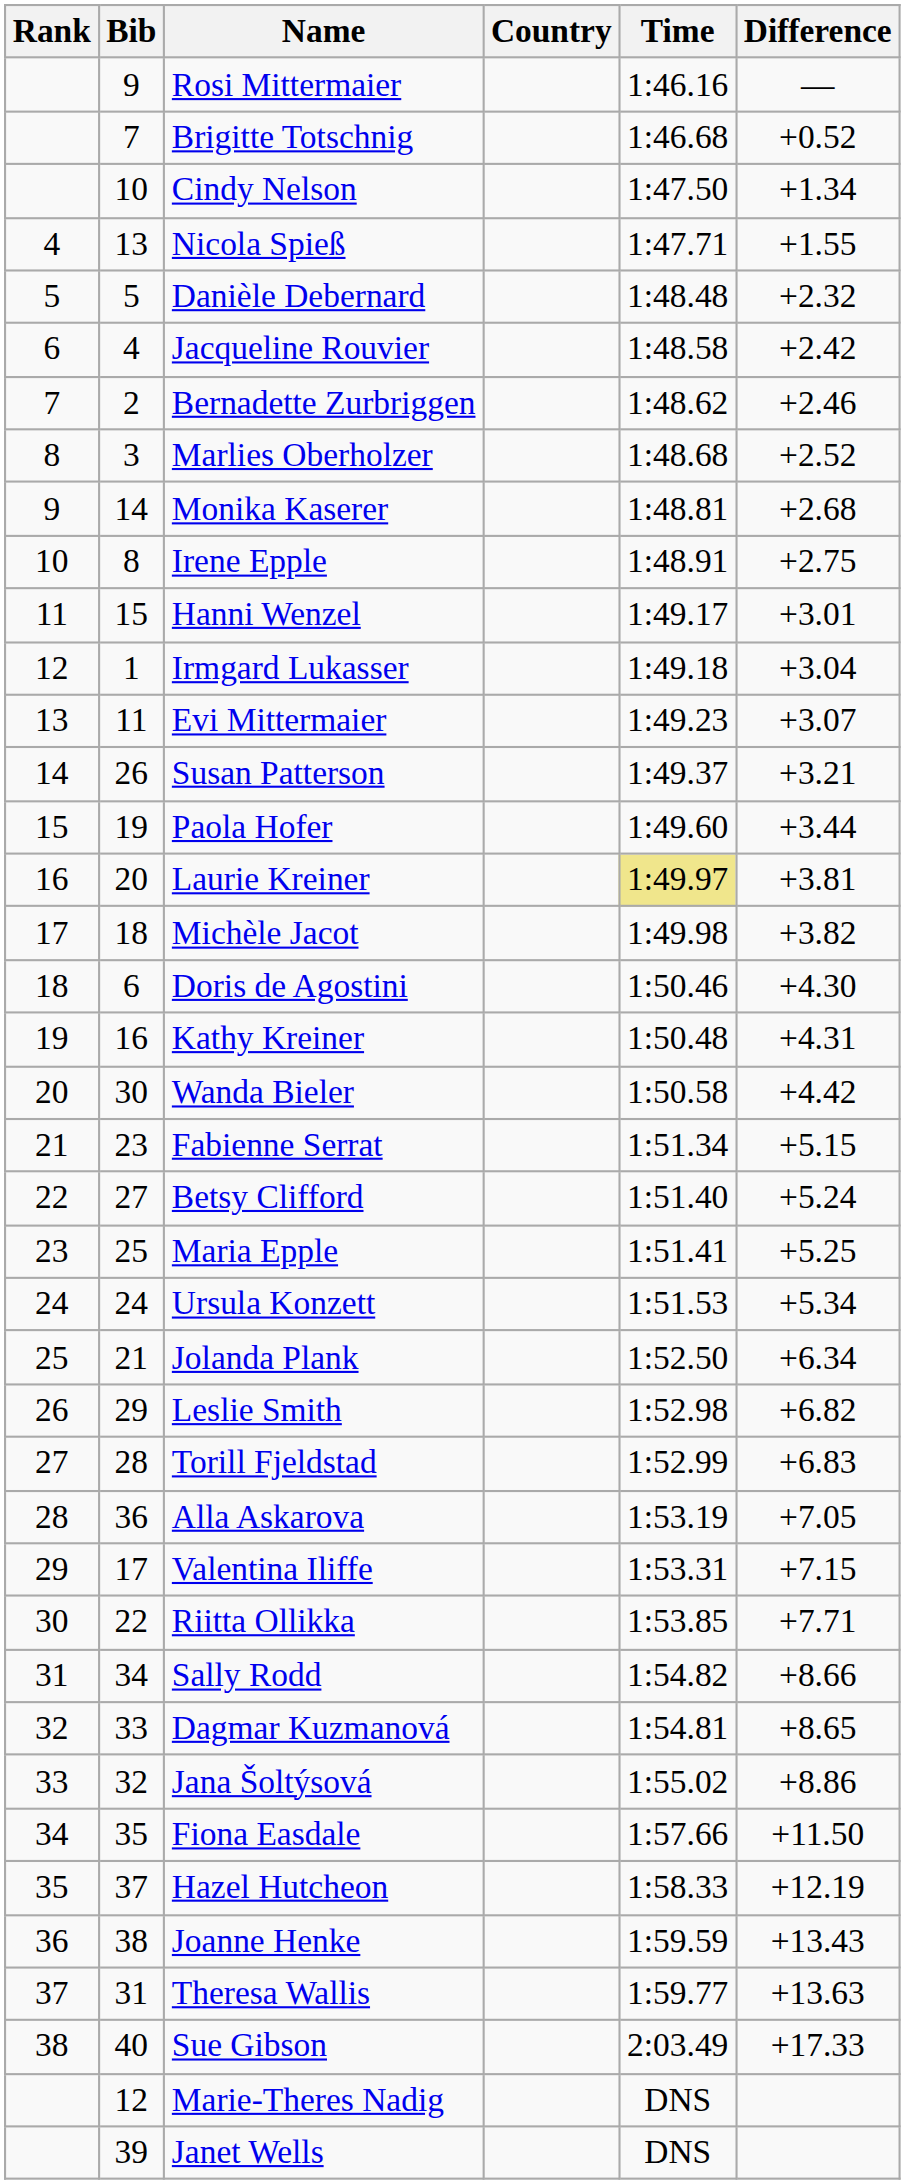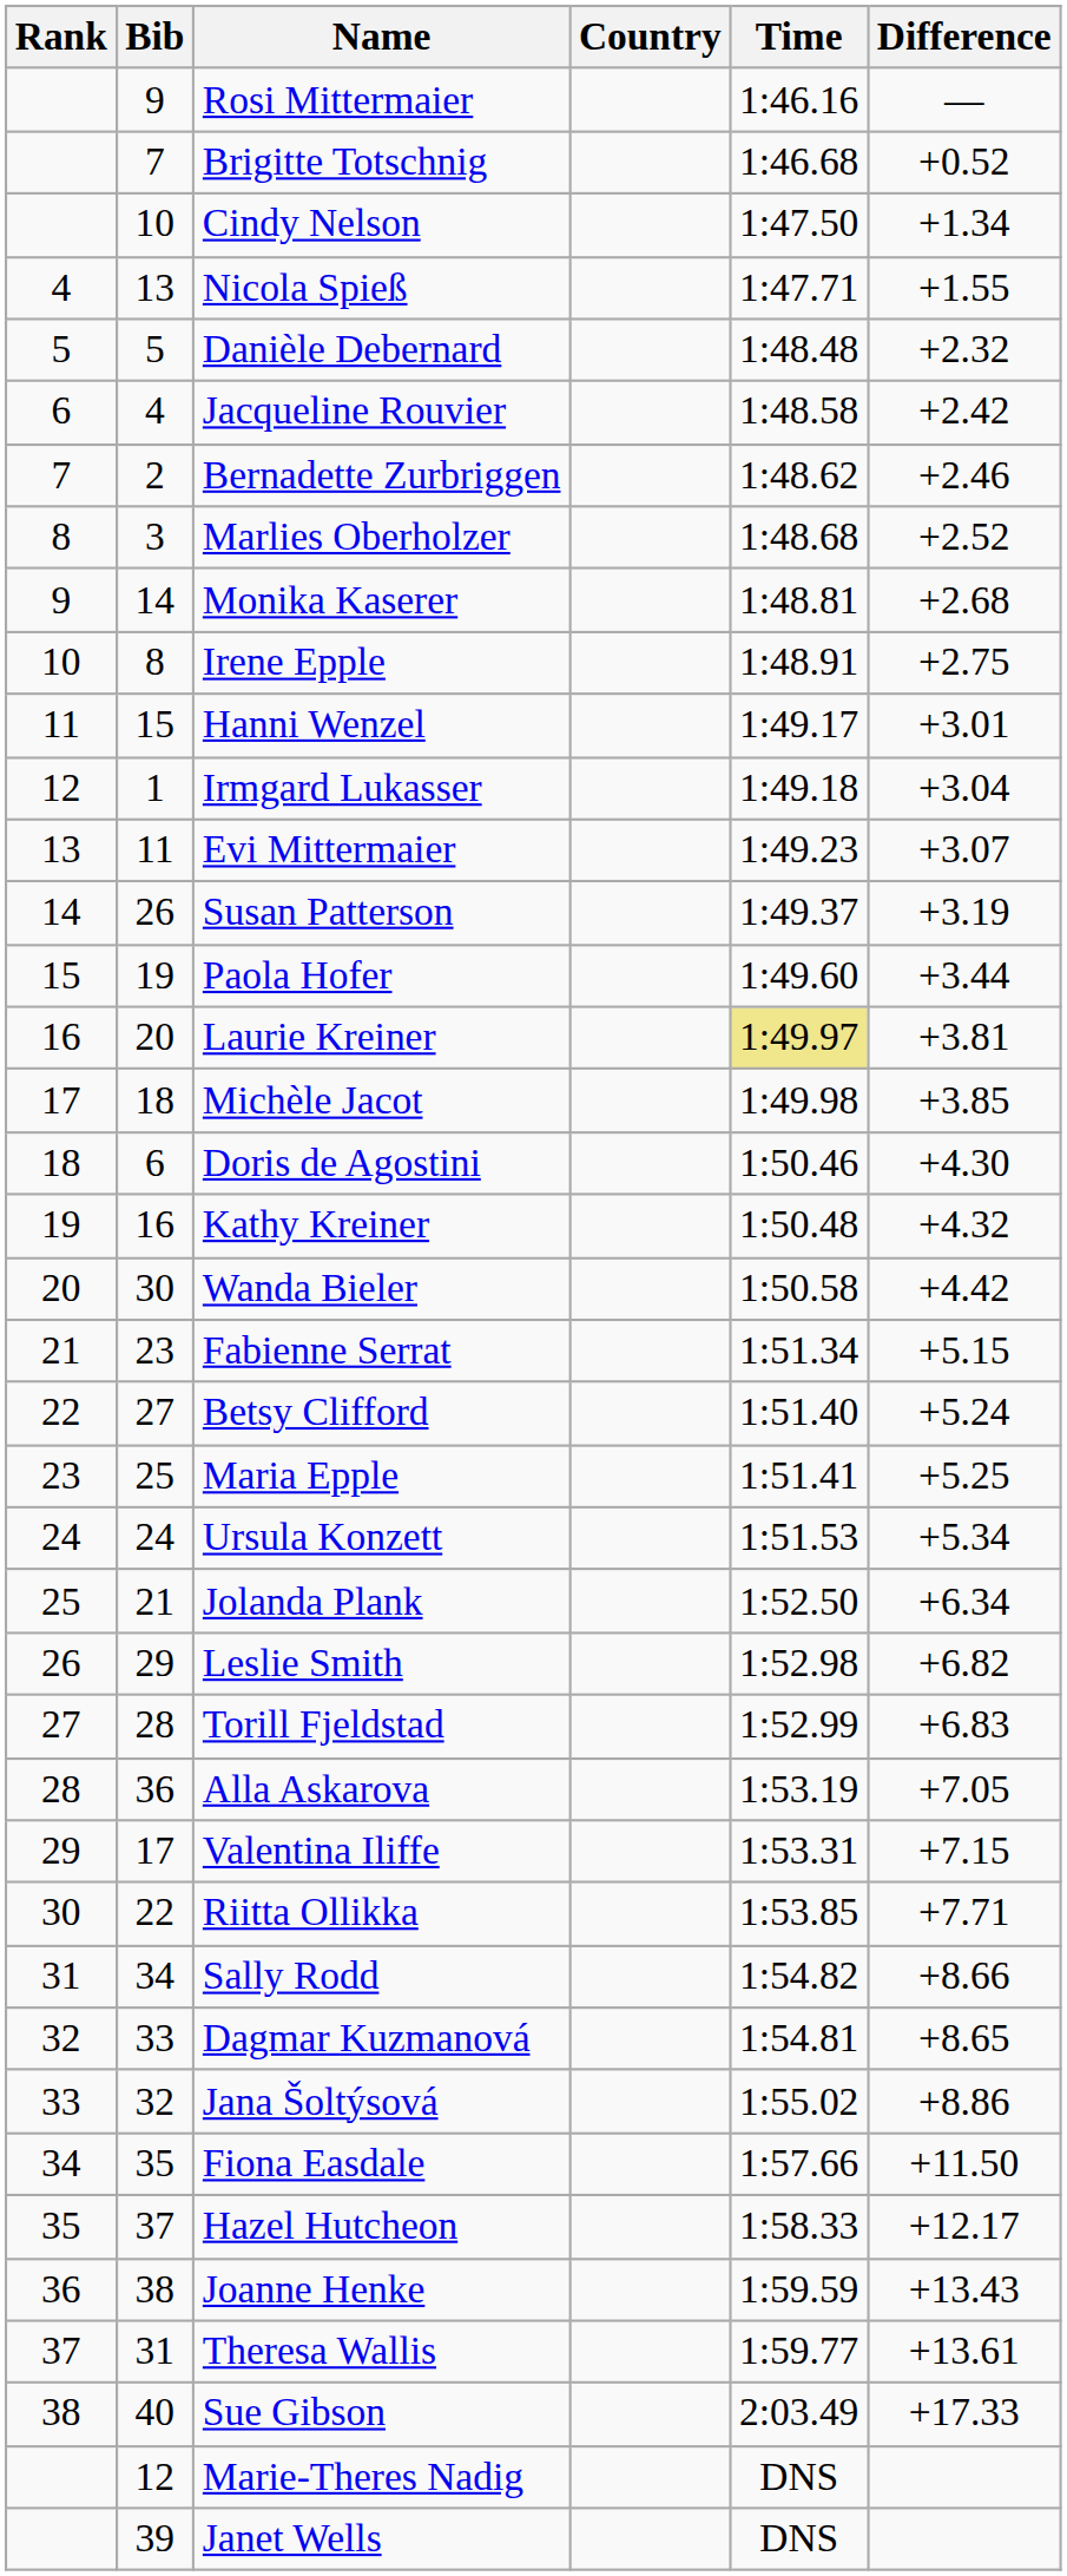Susan Patterson | Difference: +3.21 -> +3.19
Michèle Jacot | Difference: +3.82 -> +3.85
Kathy Kreiner | Difference: +4.31 -> +4.32
Hazel Hutcheon | Difference: +12.19 -> +12.17
Theresa Wallis | Difference: +13.63 -> +13.61
